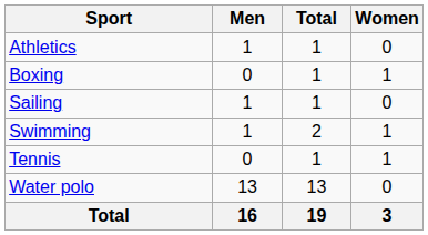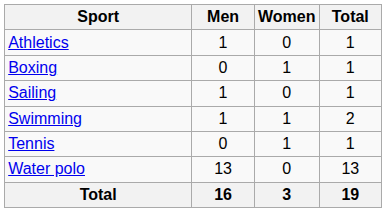columns swapped: Women <-> Total
